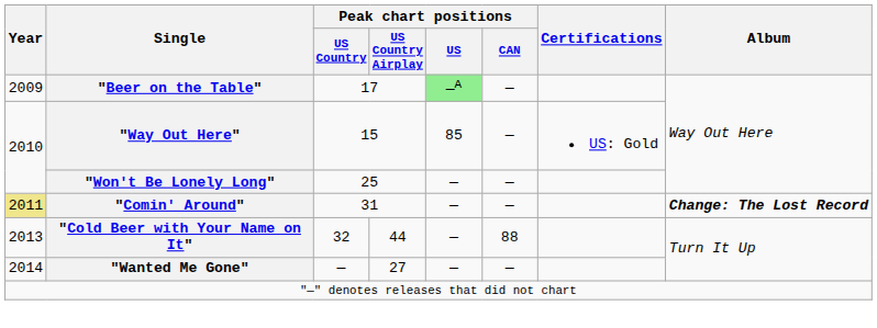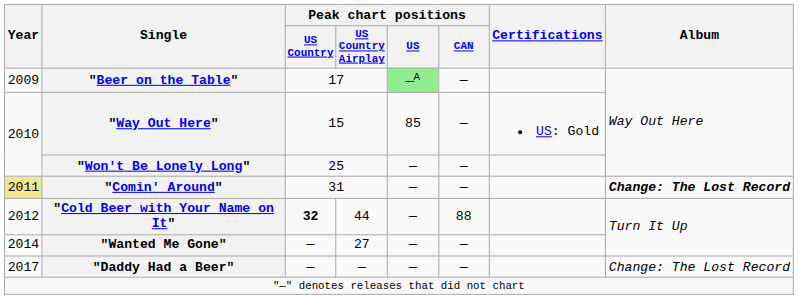"Cold Beer with Your Name on It" | Year: 2013 -> 2012
"Cold Beer with Your Name on It" | Peak chart positions / US Country: normal -> bold
+ row: 2017 | "Daddy Had a Beer" | — | — | — | — | Change: The Lost Record
